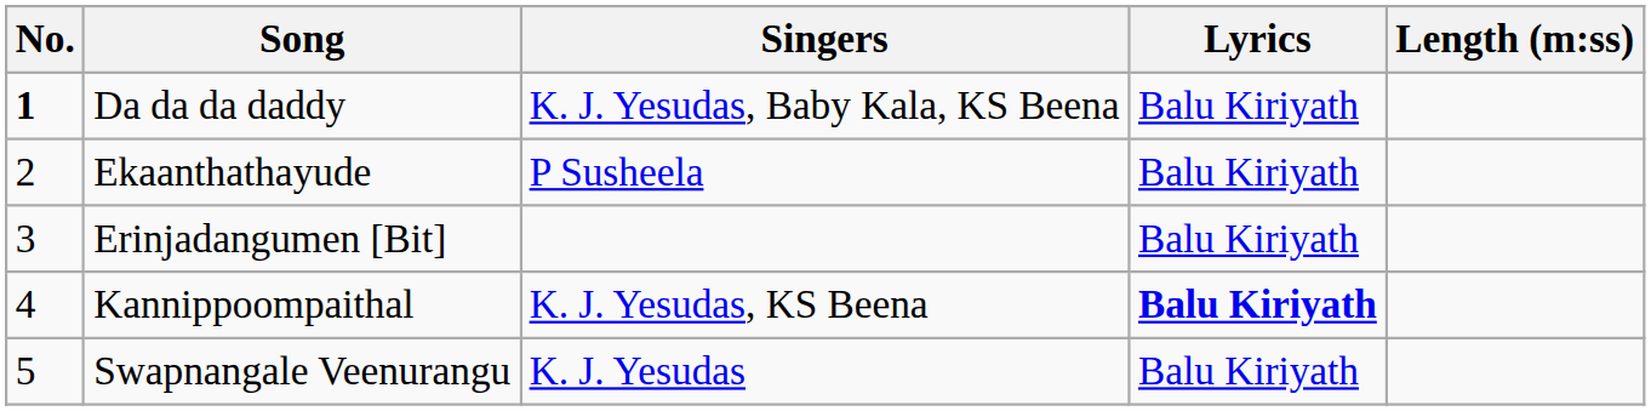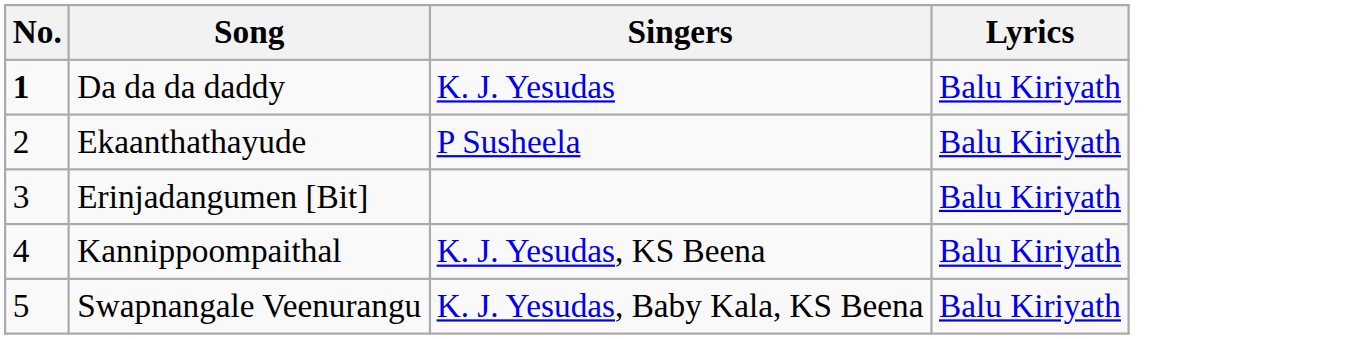- column: Length (m:ss)
Da da da daddy | Singers: K. J. Yesudas, Baby Kala, KS Beena -> K. J. Yesudas
Kannippoompaithal | Lyrics: bold -> normal
Swapnangale Veenurangu | Singers: K. J. Yesudas -> K. J. Yesudas, Baby Kala, KS Beena
